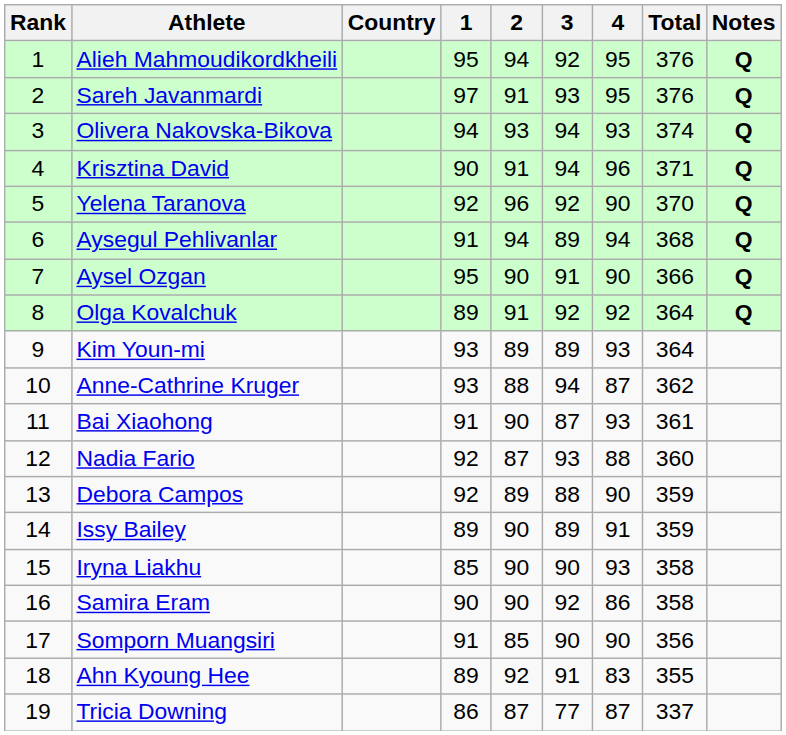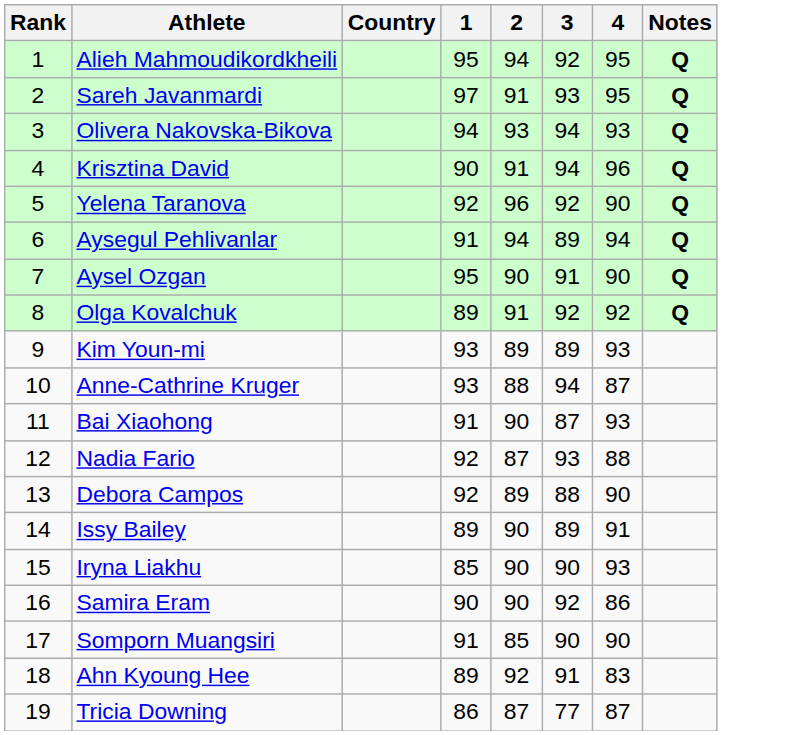- column: Total | 376 | 376 | 374 | 371 | 370 | 368 | 366 | 364 | 364 | 362 | 361 | 360 | 359 | 359 | 358 | 358 | 356 | 355 | 337
